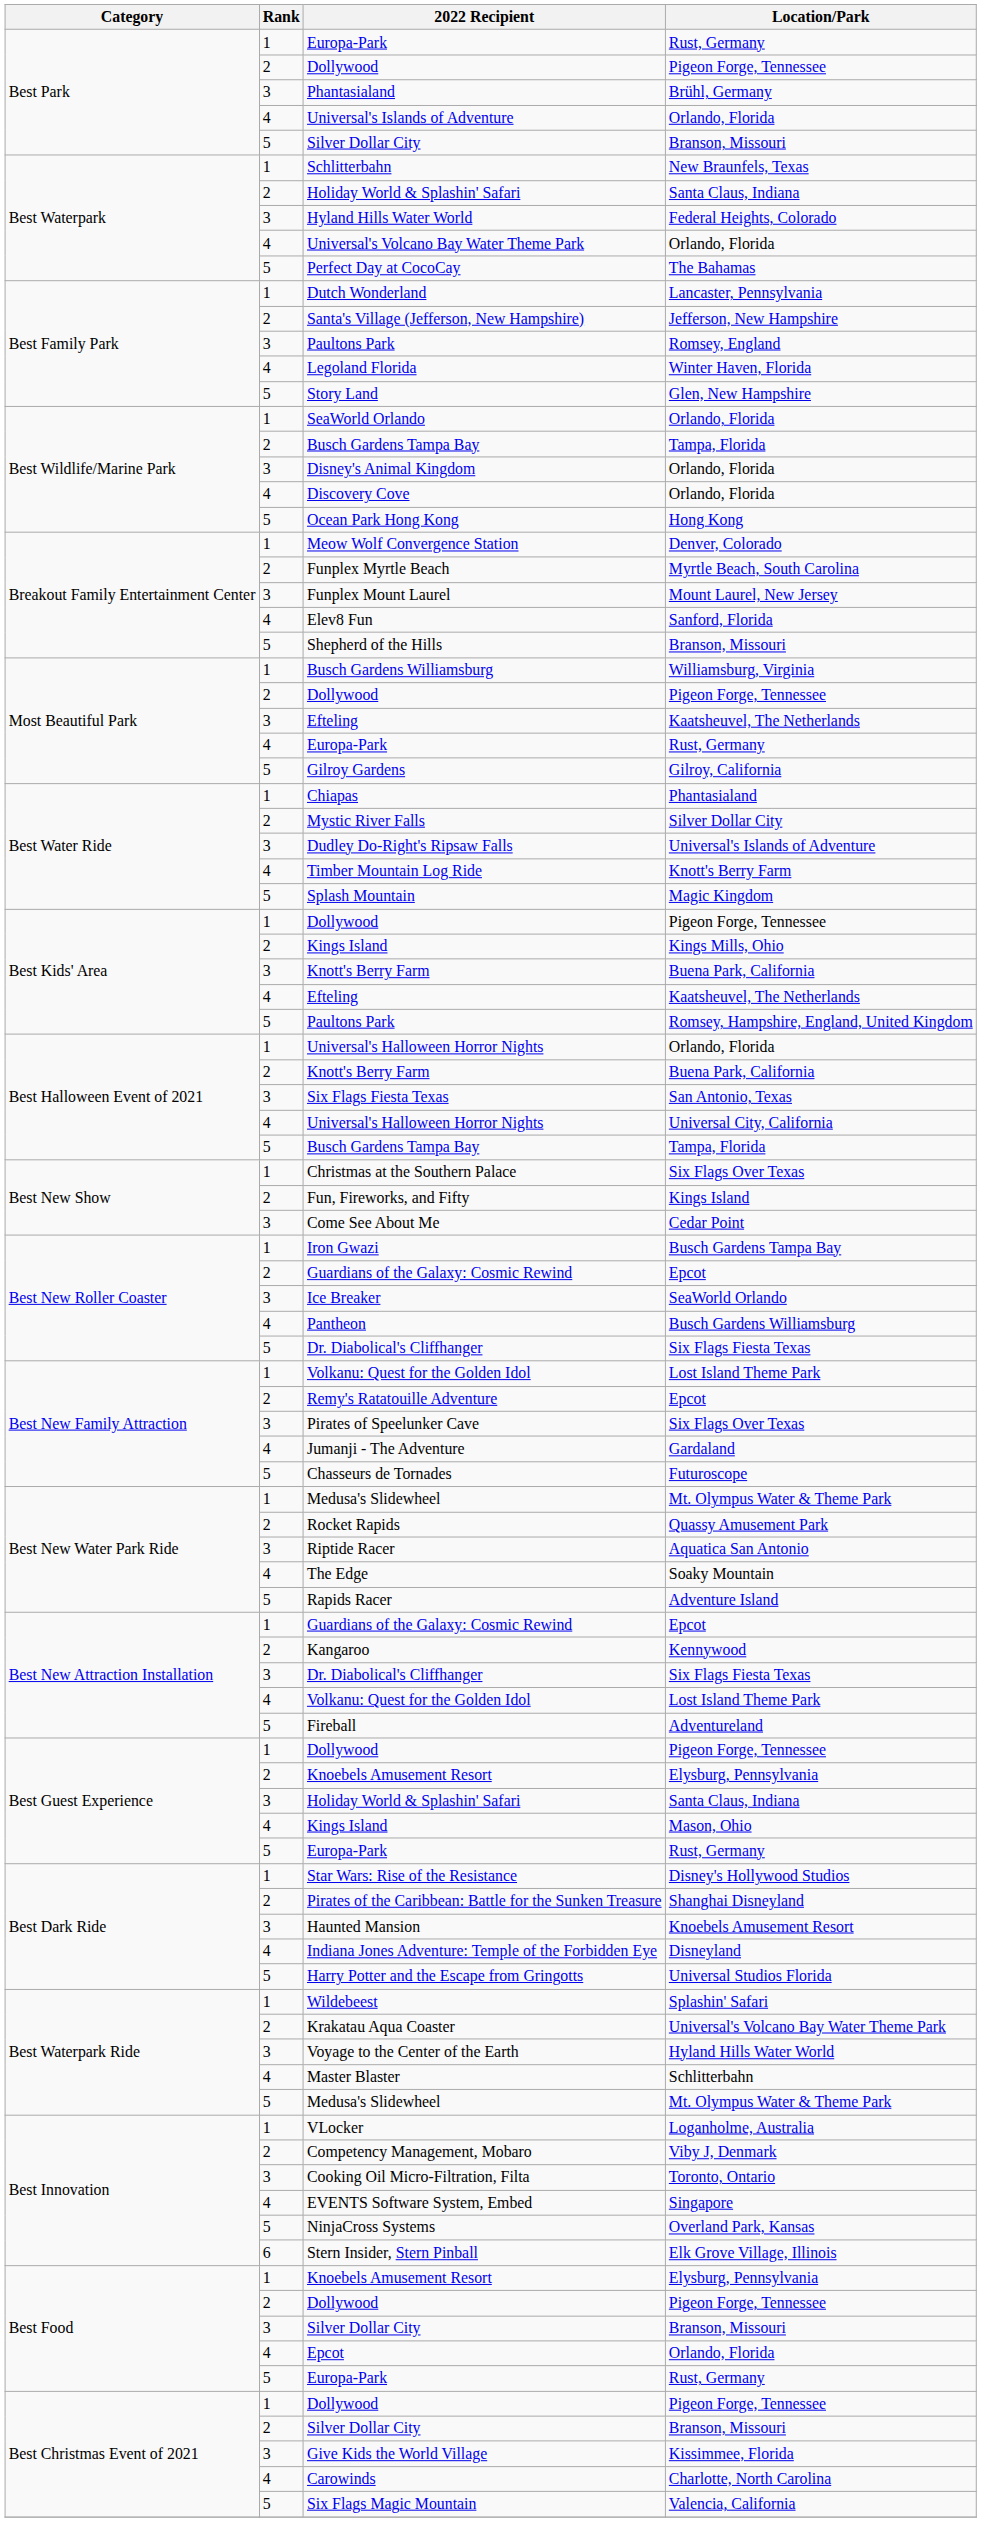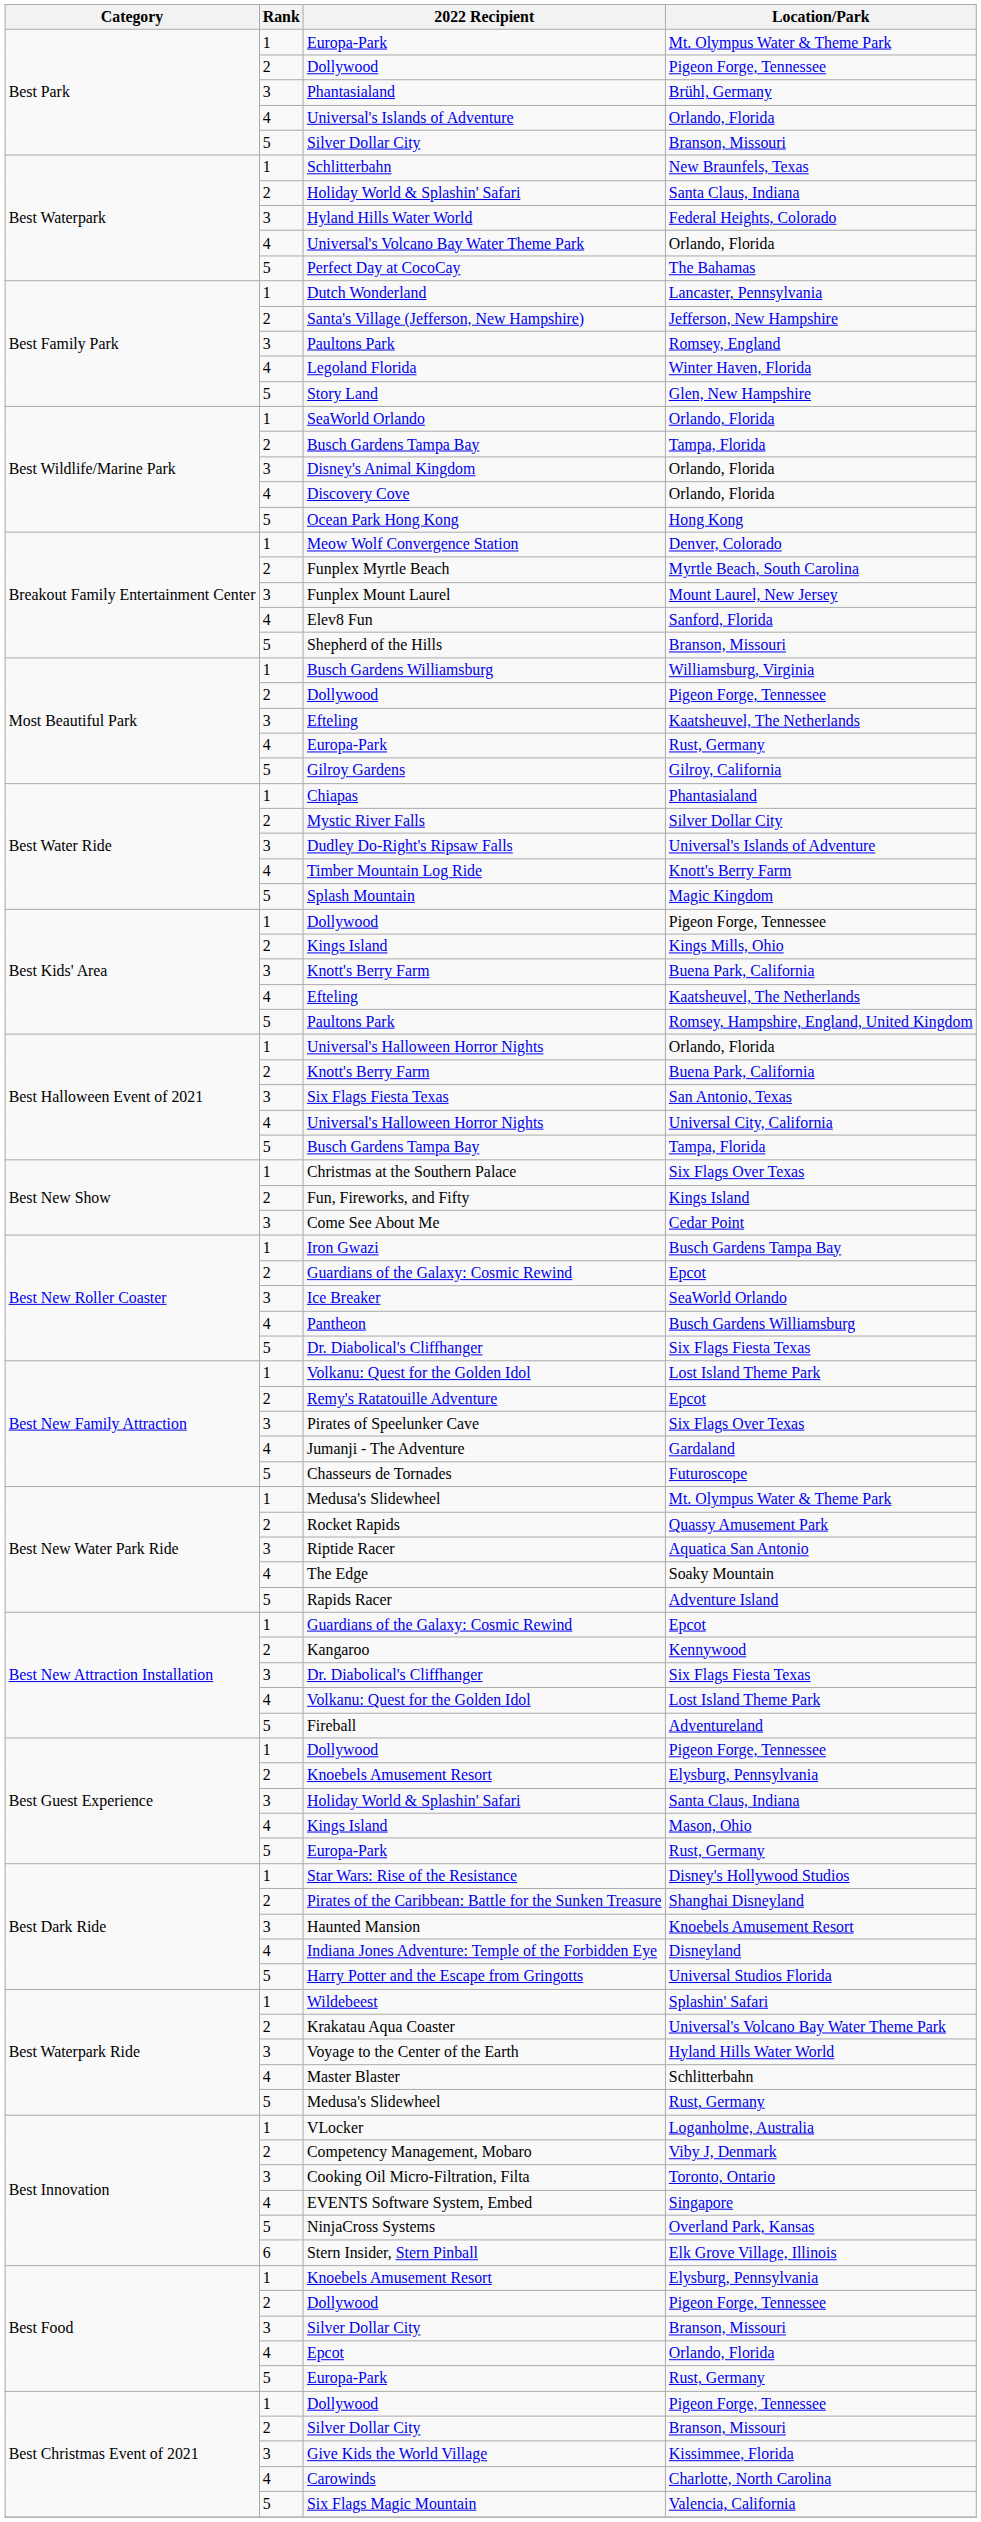Best Park / Europa-Park | Location/Park: Rust, Germany -> Mt. Olympus Water & Theme Park
Best Waterpark Ride / Medusa's Slidewheel | Location/Park: Mt. Olympus Water & Theme Park -> Rust, Germany
